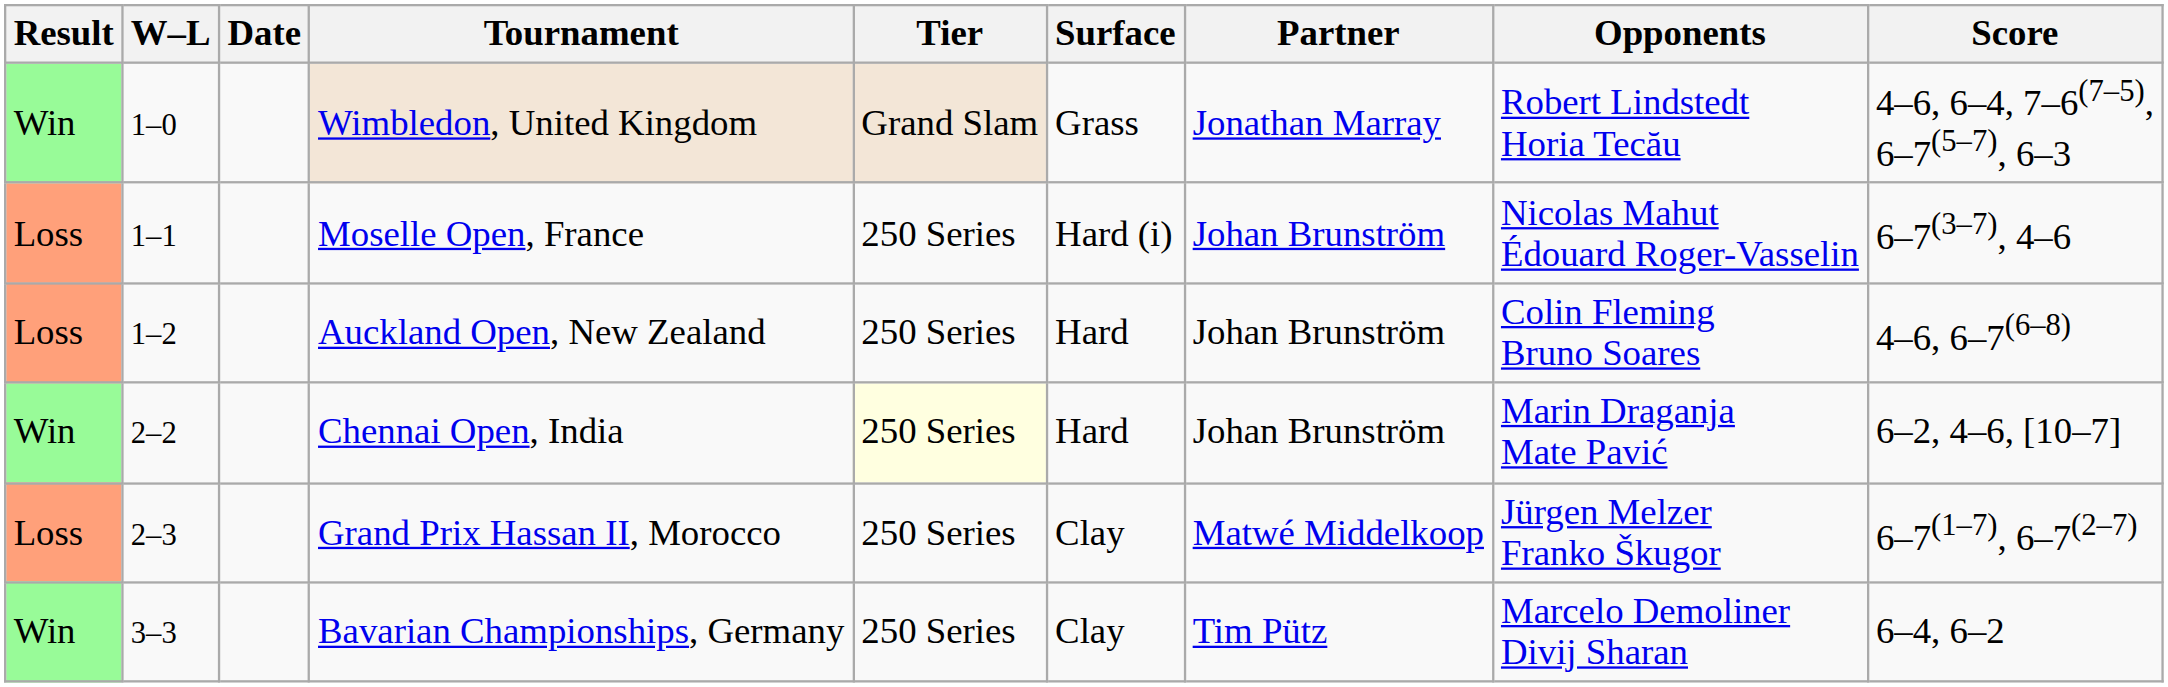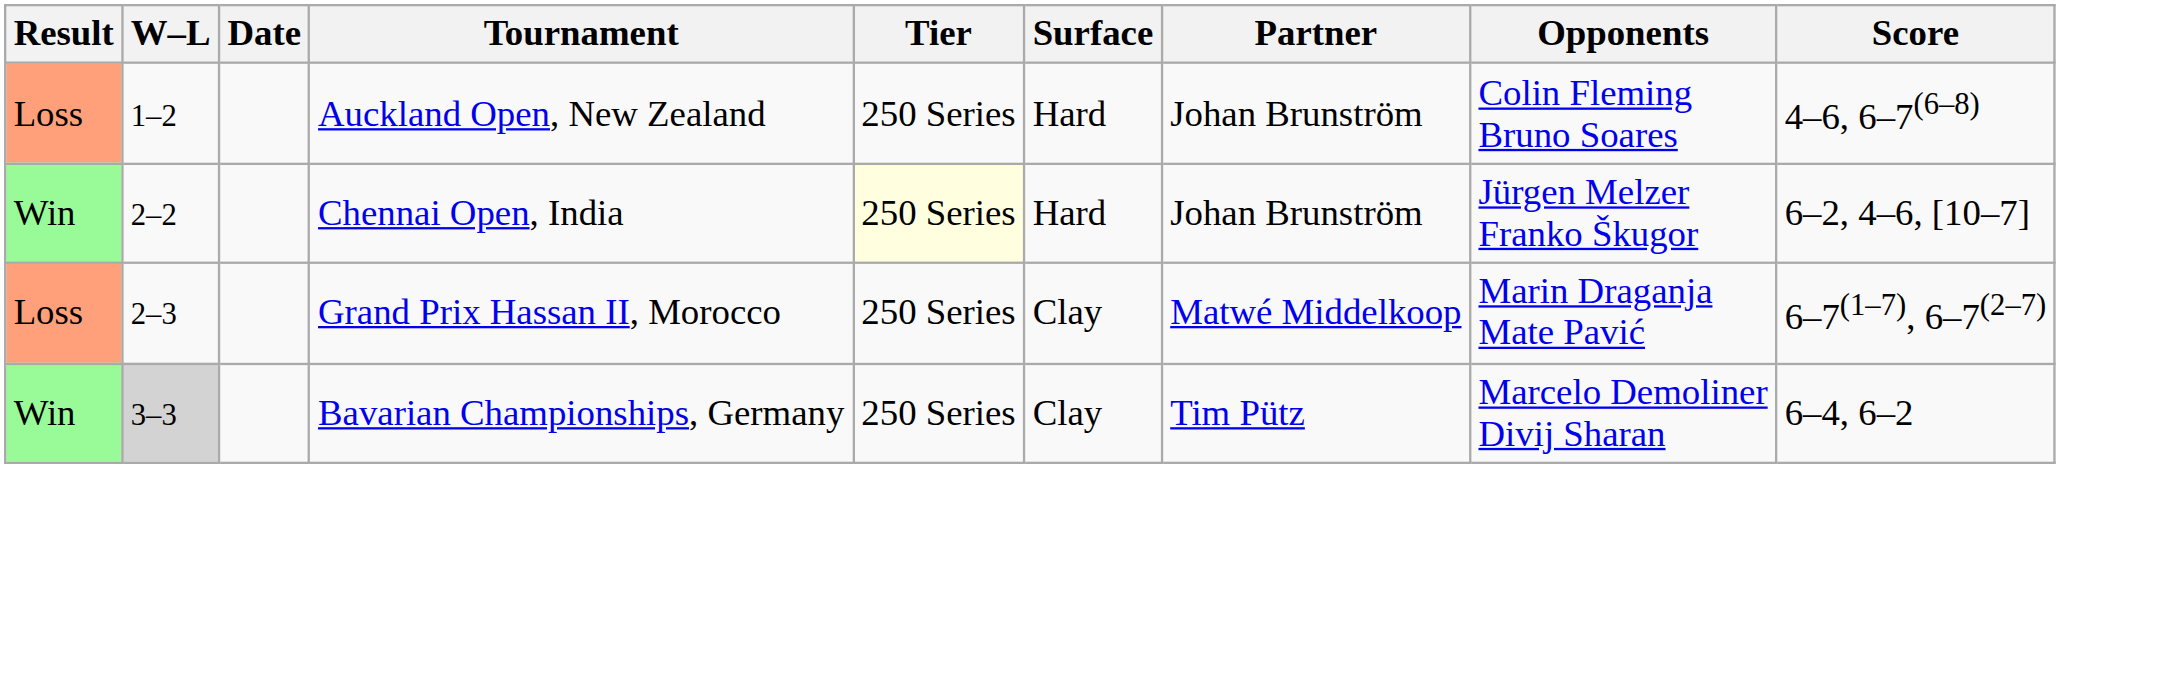- row: Win | 1–0 | Wimbledon, United Kingdom | Grand Slam | Grass | Jonathan Marray | Robert Lindstedt Horia Tecău | 4–6, 6–4, 7–6(7–5), 6–7(5–7), 6–3
- row: Loss | 1–1 | Moselle Open, France | 250 Series | Hard (i) | Johan Brunström | Nicolas Mahut Édouard Roger-Vasselin | 6–7(3–7), 4–6
Chennai Open, India | Opponents: Marin Draganja Mate Pavić -> Jürgen Melzer Franko Škugor
Grand Prix Hassan II, Morocco | Opponents: Jürgen Melzer Franko Škugor -> Marin Draganja Mate Pavić
Bavarian Championships, Germany | W–L: no background -> lightgrey background
